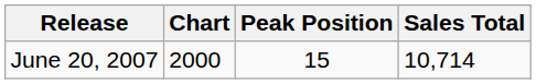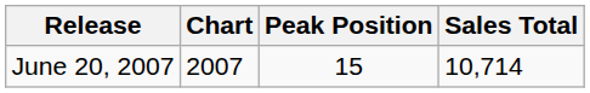June 20, 2007 | Chart: 2000 -> 2007
